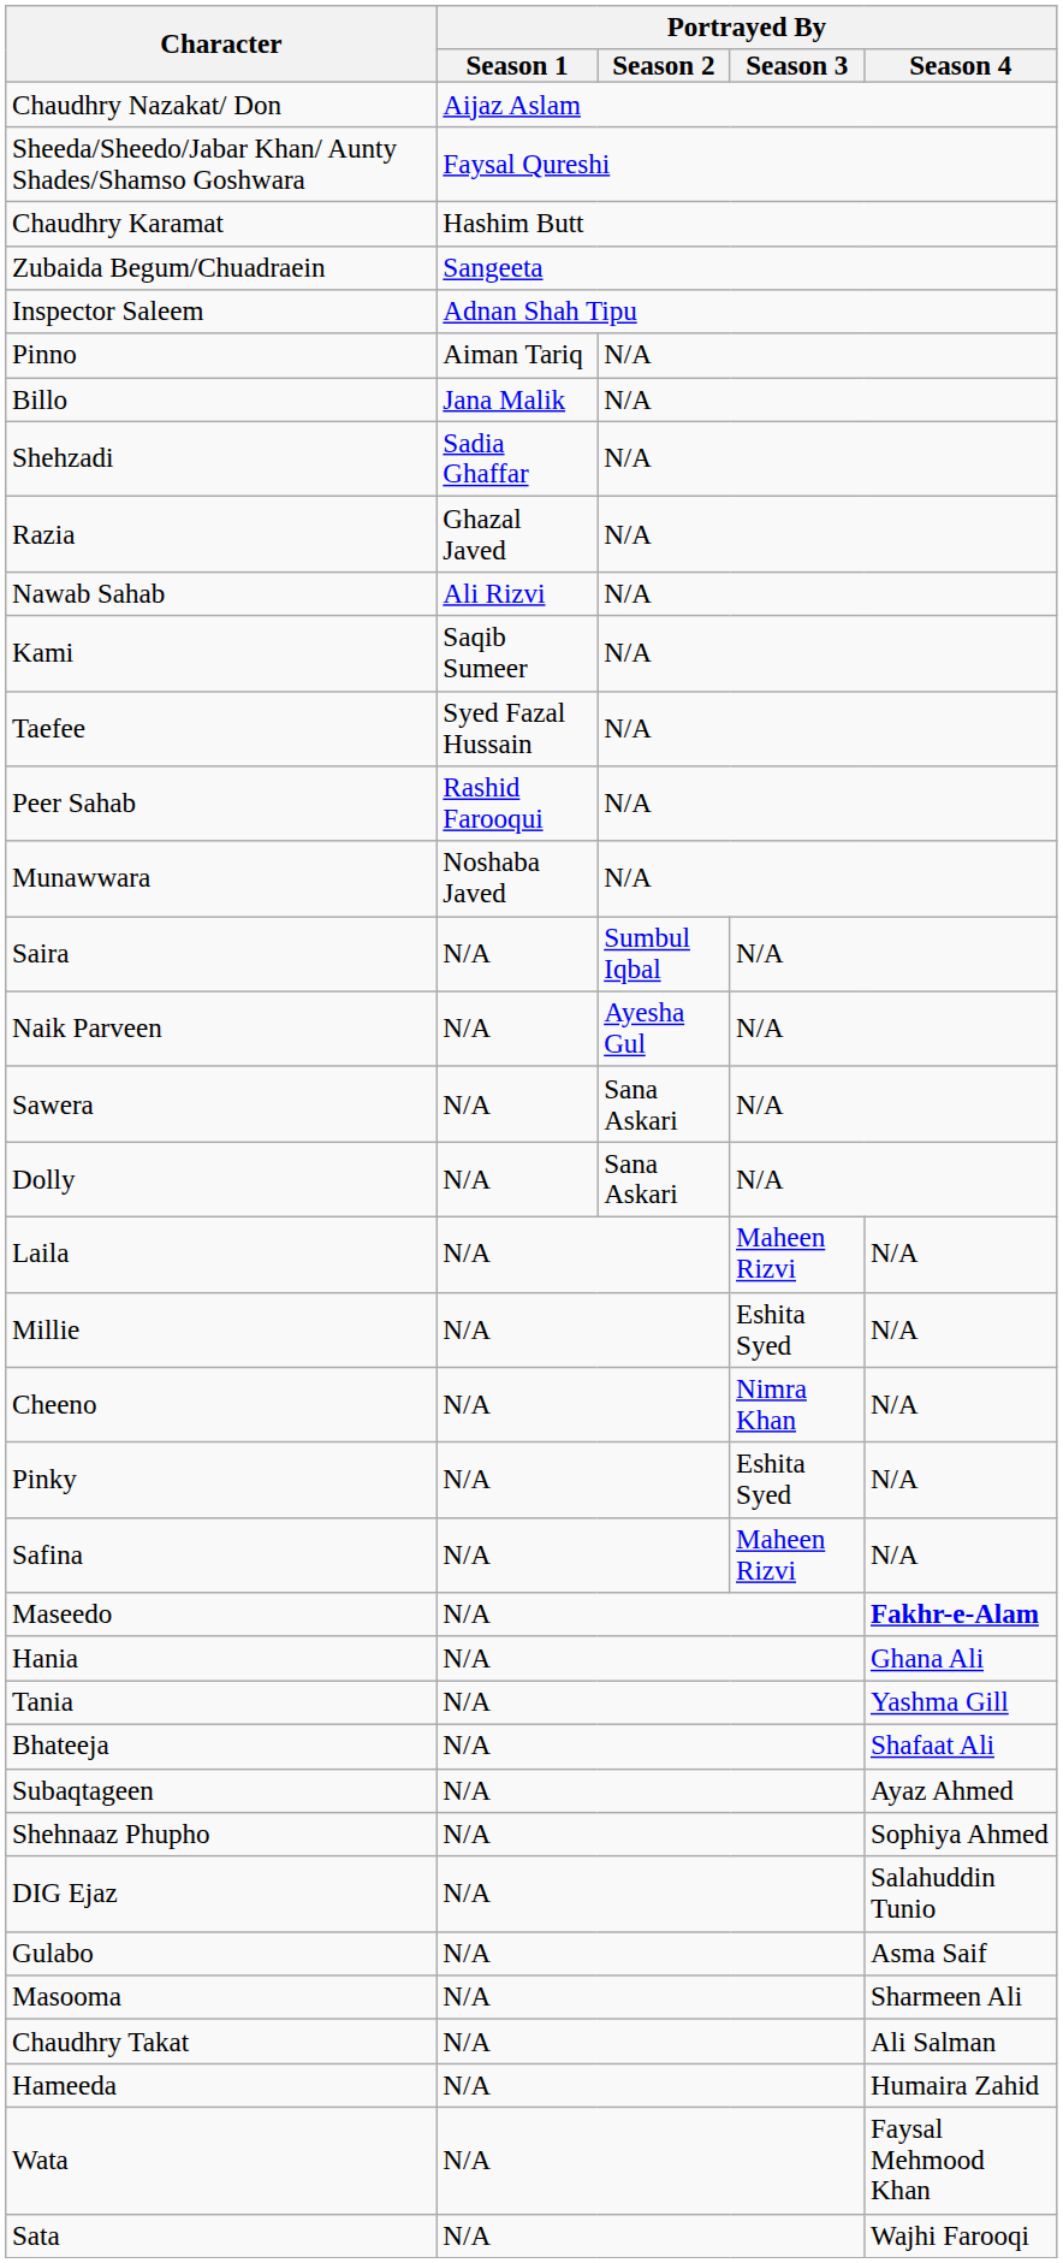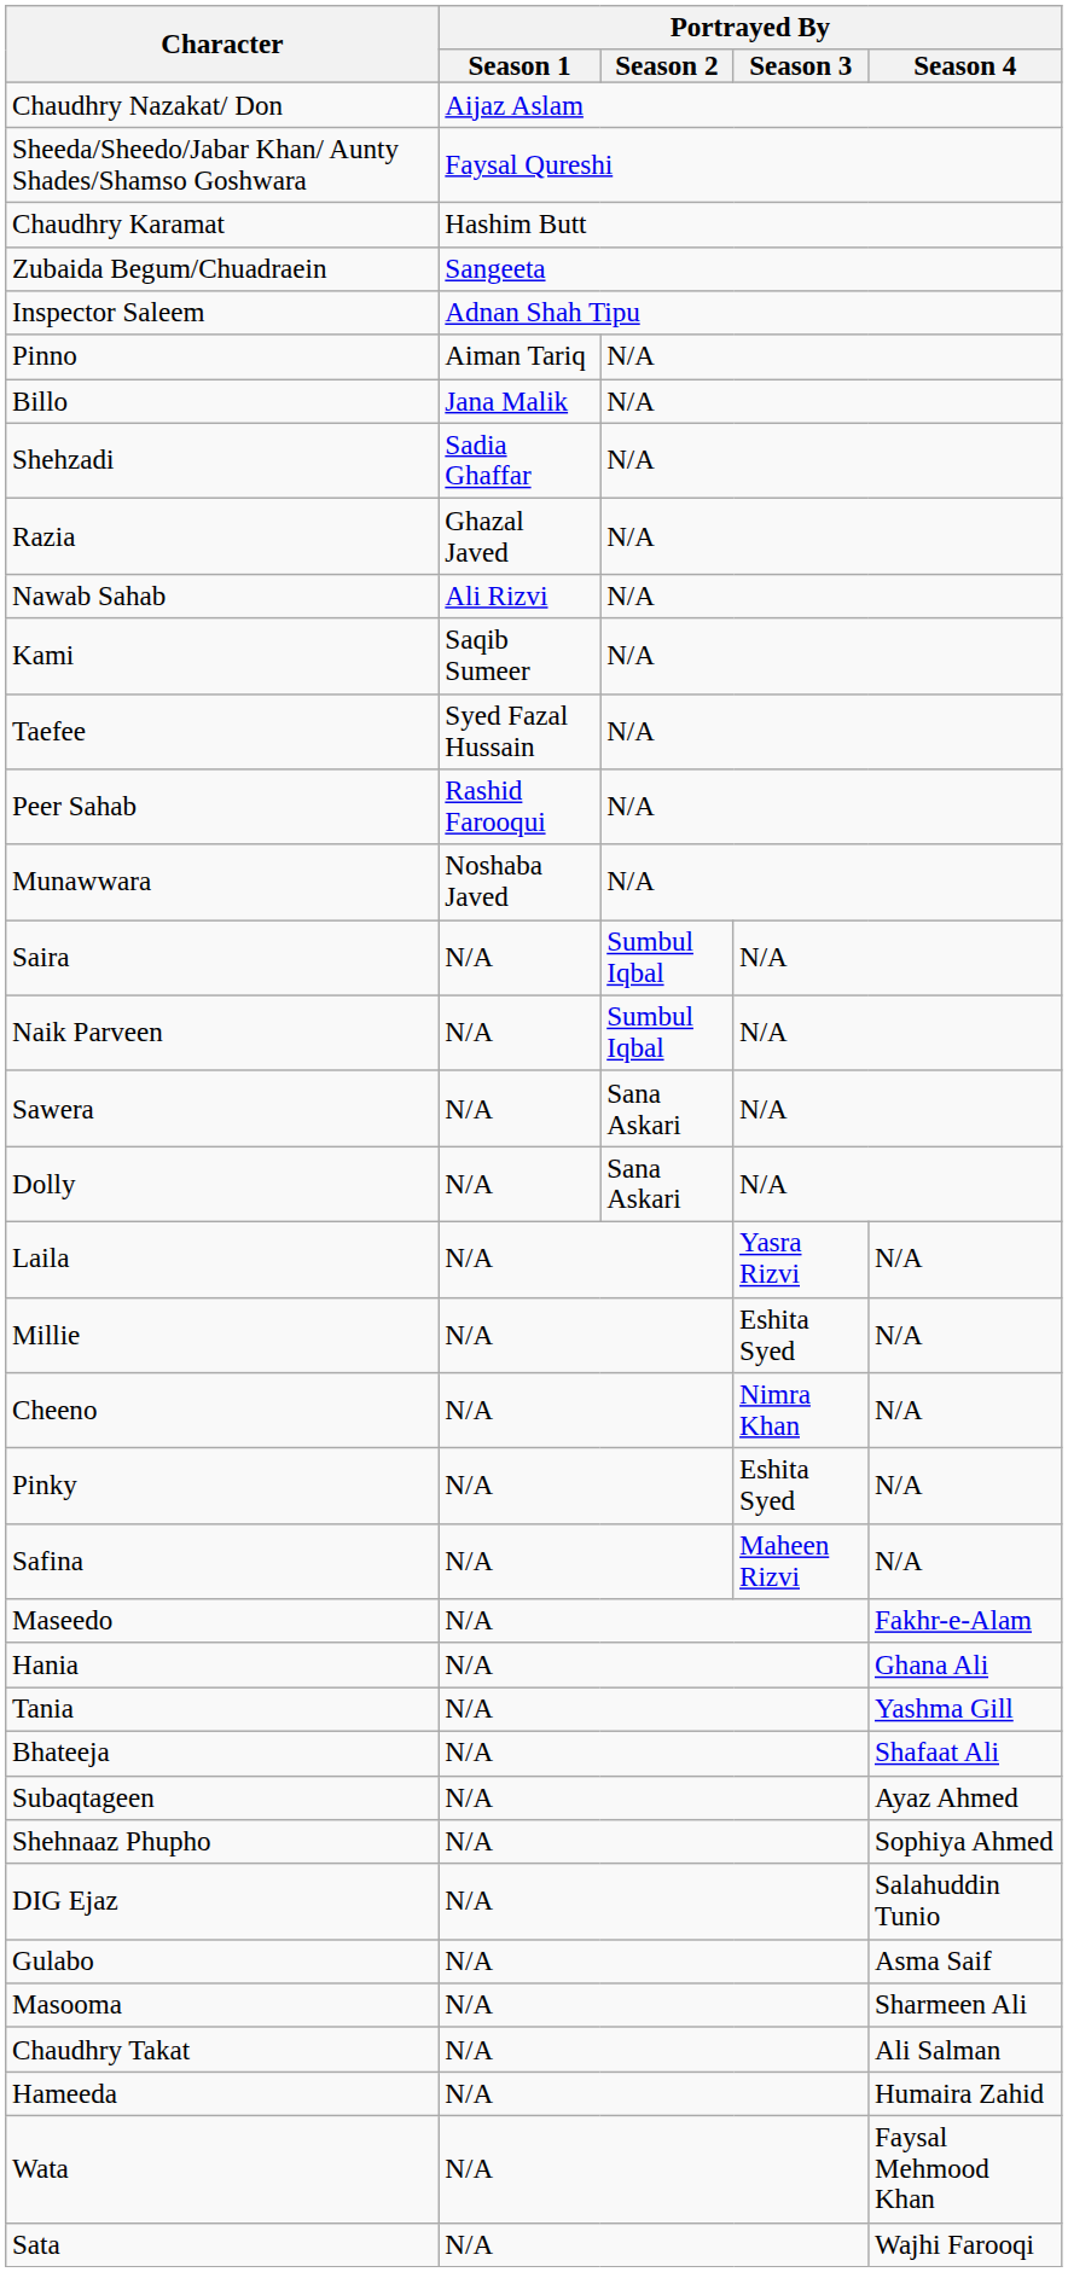Naik Parveen | Portrayed By / Season 2: Ayesha Gul -> Sumbul Iqbal
Laila | Portrayed By / Season 3: Maheen Rizvi -> Yasra Rizvi
Maseedo | Portrayed By / Season 4: bold -> normal
